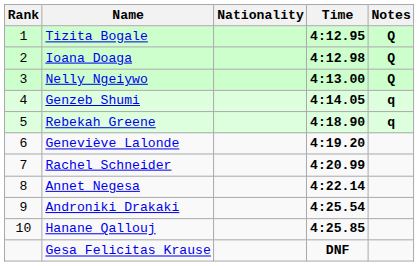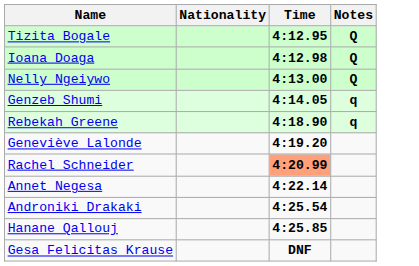- column: Rank | 1 | 2 | 3 | 4 | 5 | 6 | 7 | 8 | 9 | 10
Rachel Schneider | Time: no background -> lightsalmon background
